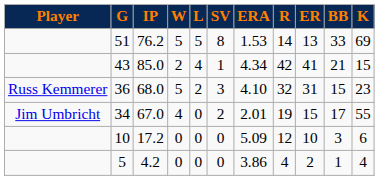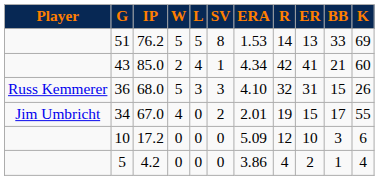43 | K: 15 -> 60
36 | L: 2 -> 3
36 | K: 23 -> 26
